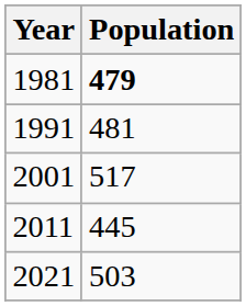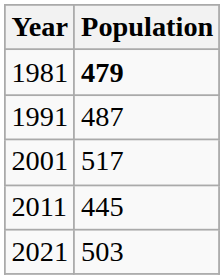1991 | Population: 481 -> 487
